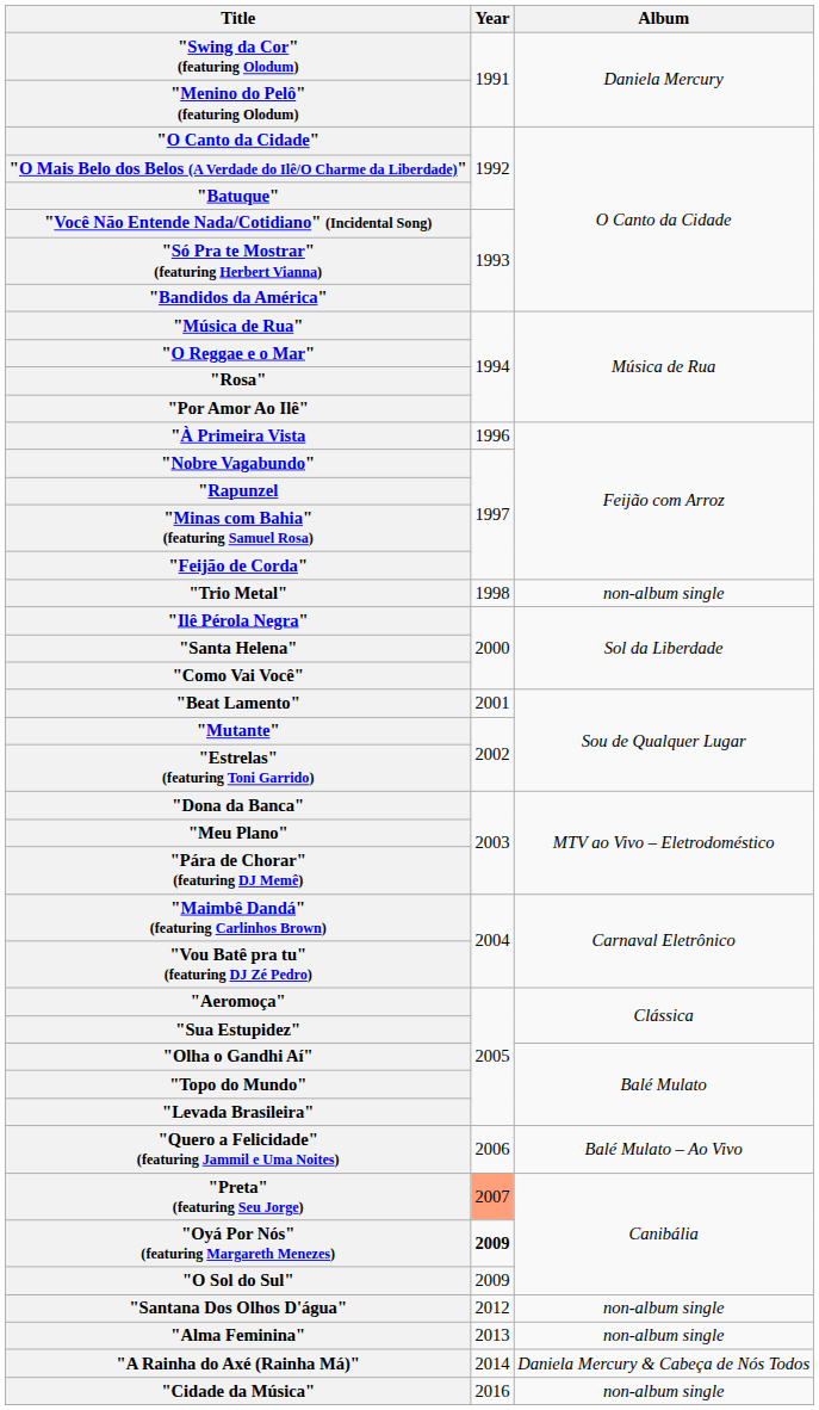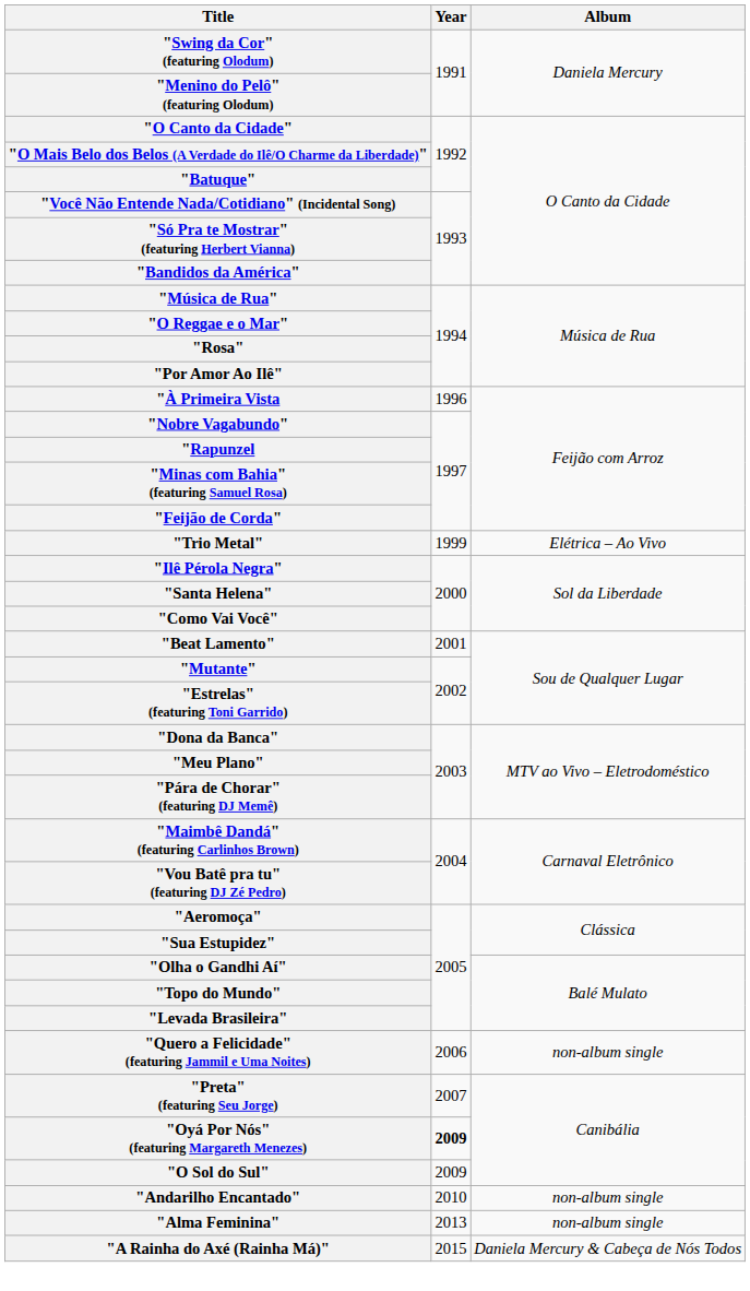"Trio Metal" | Year: 1998 -> 1999
"Trio Metal" | Album: non-album single -> Elétrica – Ao Vivo
"Quero a Felicidade" (featuring Jammil e Uma Noites) | Album: Balé Mulato – Ao Vivo -> non-album single
"Preta" (featuring Seu Jorge) | Year: lightsalmon background -> no background
+ row: "Andarilho Encantado" | 2010 | non-album single
- row: "Santana Dos Olhos D'água" | 2012 | non-album single
"A Rainha do Axé (Rainha Má)" | Year: 2014 -> 2015
- row: "Cidade da Música" | 2016 | non-album single
